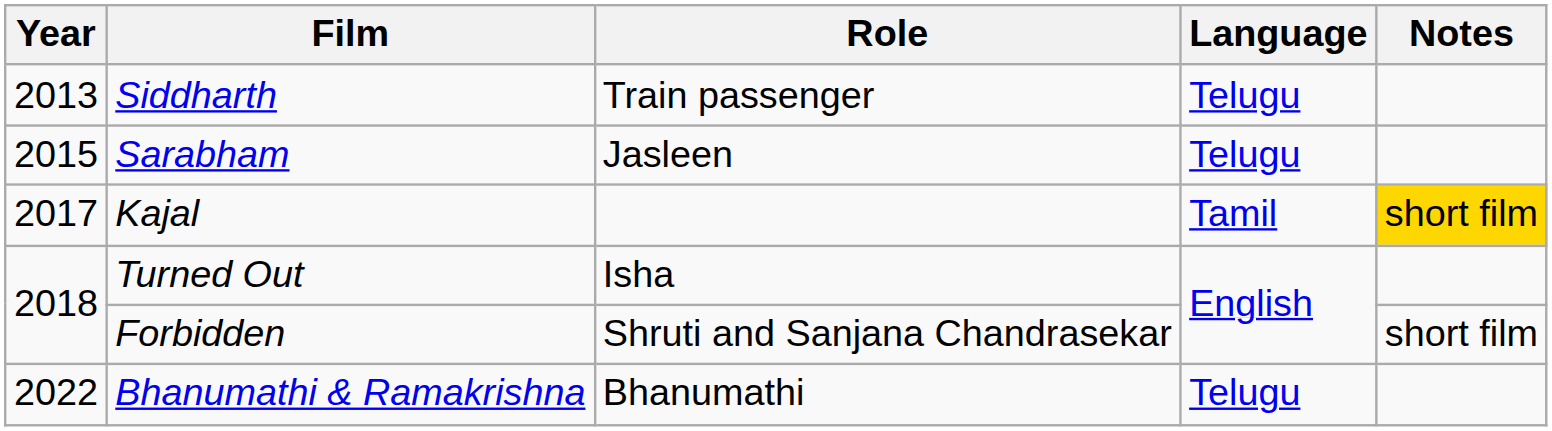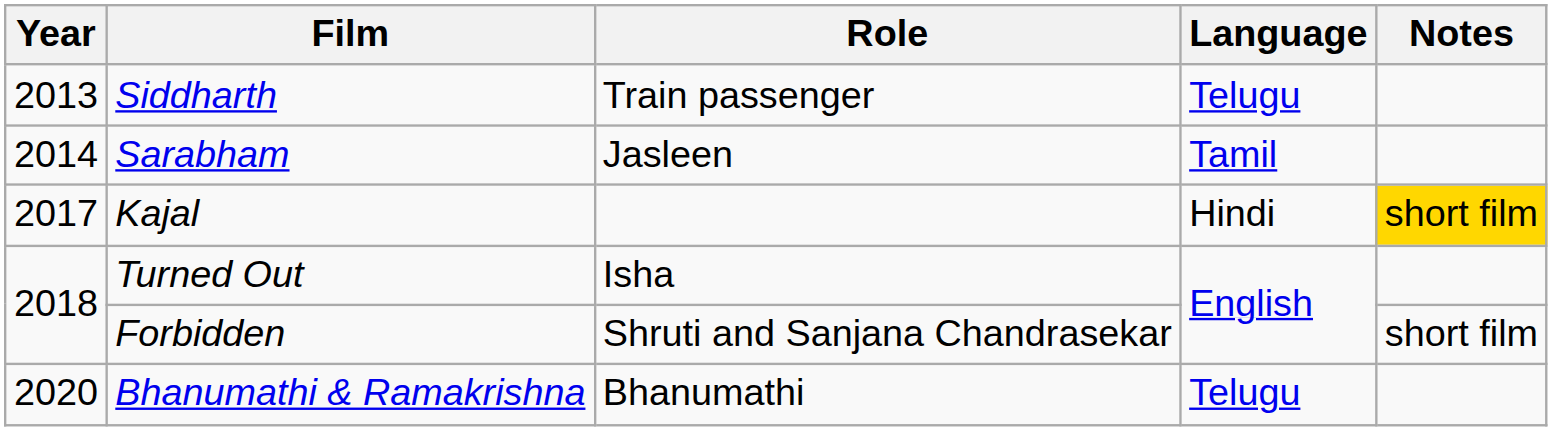Sarabham | Year: 2015 -> 2014
Sarabham | Language: Telugu -> Tamil
Kajal | Language: Tamil -> Hindi
Bhanumathi & Ramakrishna | Year: 2022 -> 2020
